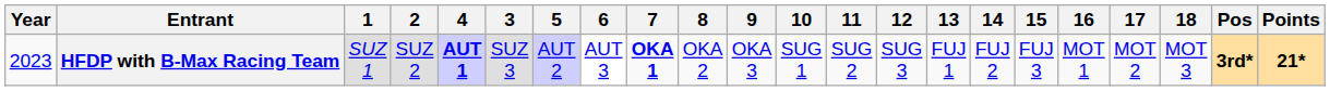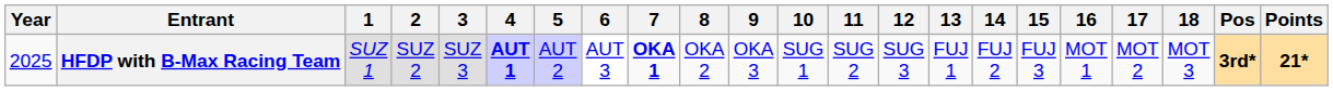columns swapped: 3 <-> 4
HFDP with B-Max Racing Team | Year: 2023 -> 2025
